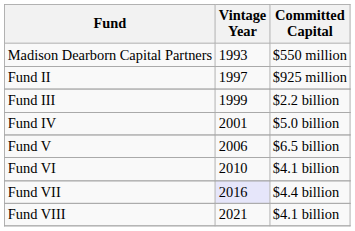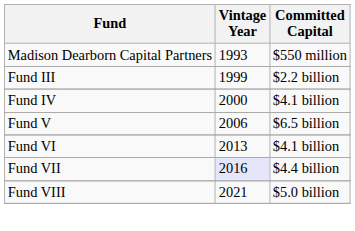- row: Fund II | 1997 | $925 million
Fund IV | Vintage Year: 2001 -> 2000
Fund IV | Committed Capital: $5.0 billion -> $4.1 billion
Fund VI | Vintage Year: 2010 -> 2013
Fund VIII | Committed Capital: $4.1 billion -> $5.0 billion
